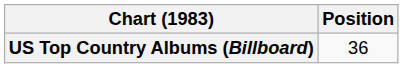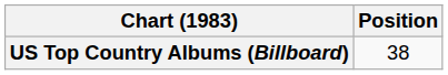US Top Country Albums (Billboard) | Position: 36 -> 38
